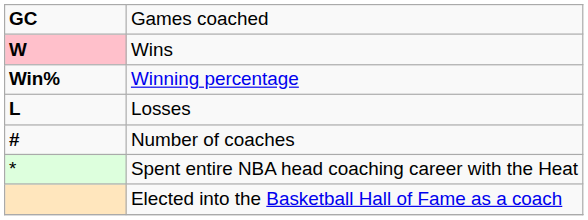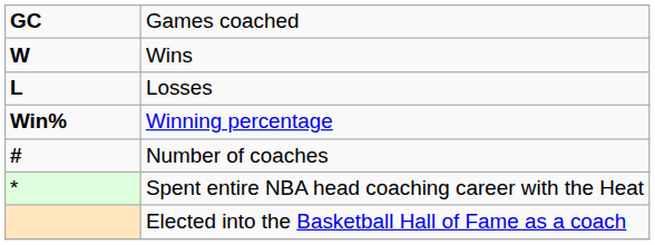Wins | column 1: pink background -> no background
rows swapped: Losses <-> Winning percentage
